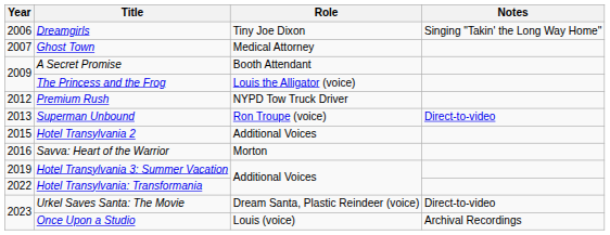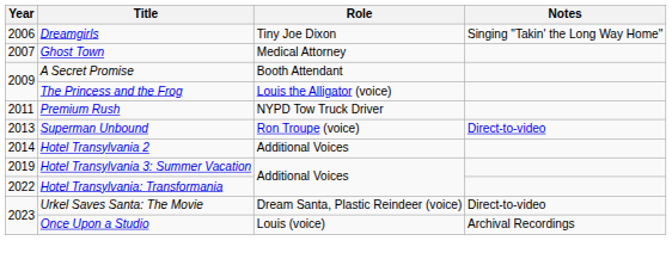Premium Rush | Year: 2012 -> 2011
Hotel Transylvania 2 | Year: 2015 -> 2014
- row: 2016 | Savva: Heart of the Warrior | Morton
